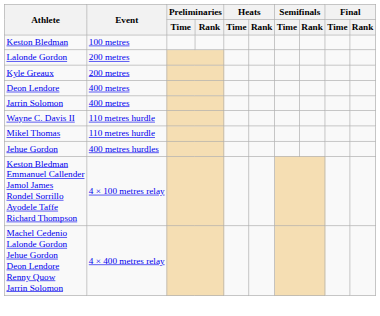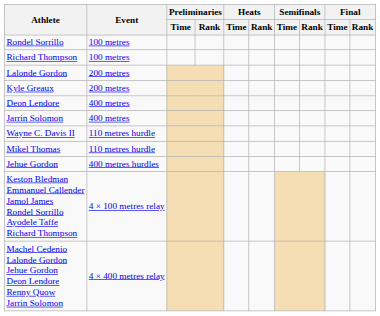- row: Keston Bledman | 100 metres
+ row: Rondel Sorrillo | 100 metres
+ row: Richard Thompson | 100 metres
